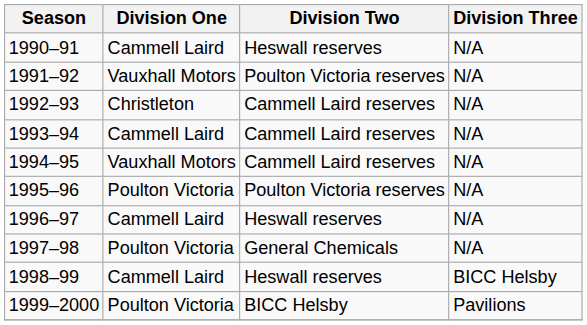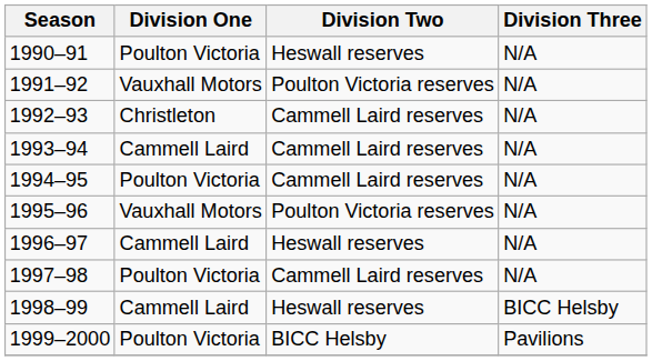1990–91 | Division One: Cammell Laird -> Poulton Victoria
1994–95 | Division One: Vauxhall Motors -> Poulton Victoria
1995–96 | Division One: Poulton Victoria -> Vauxhall Motors
1997–98 | Division Two: General Chemicals -> Cammell Laird reserves
